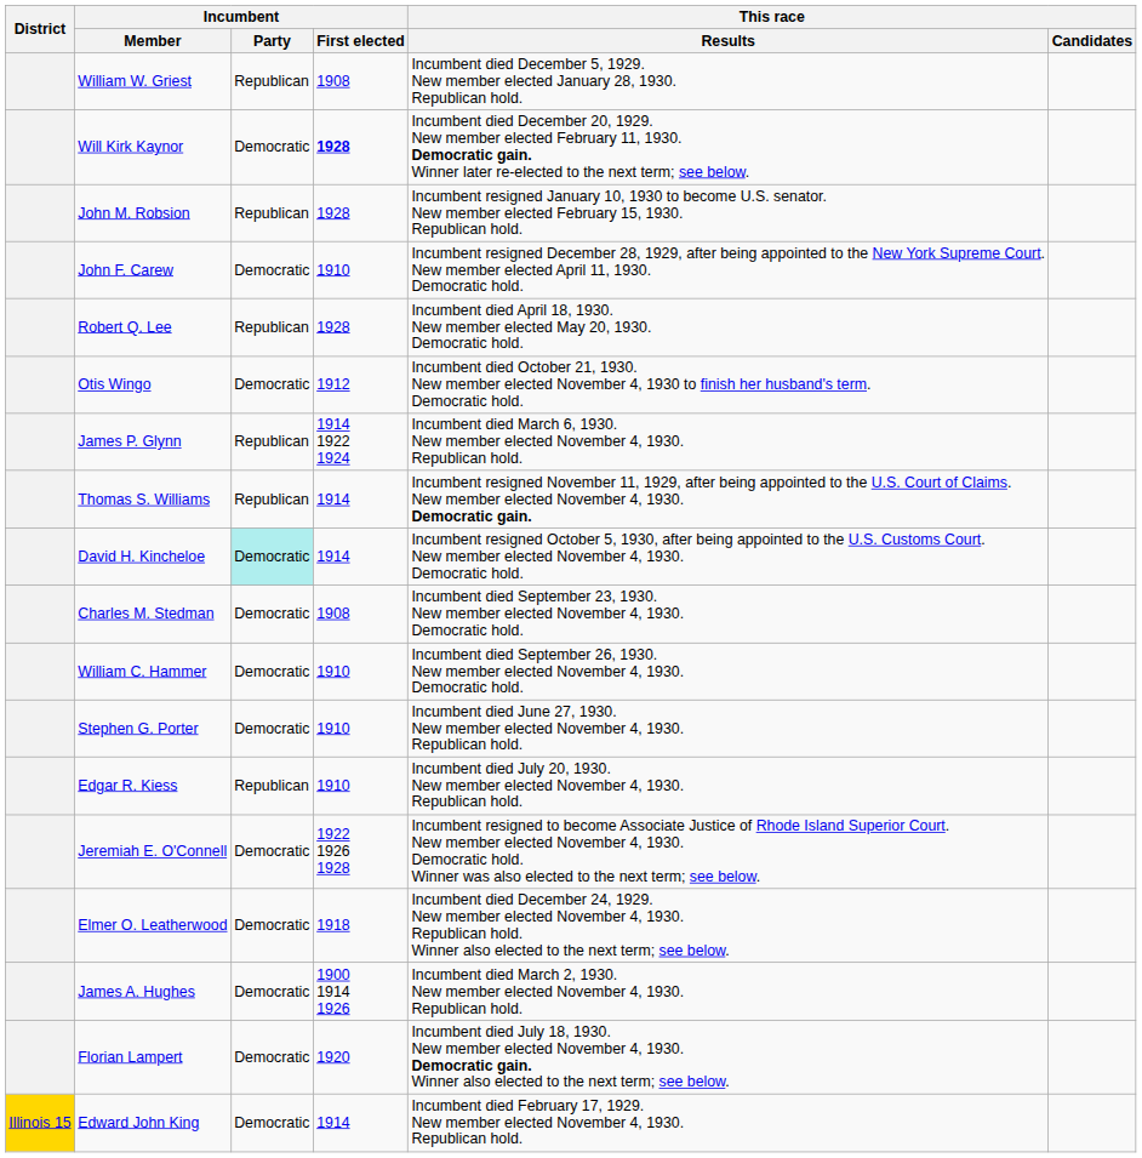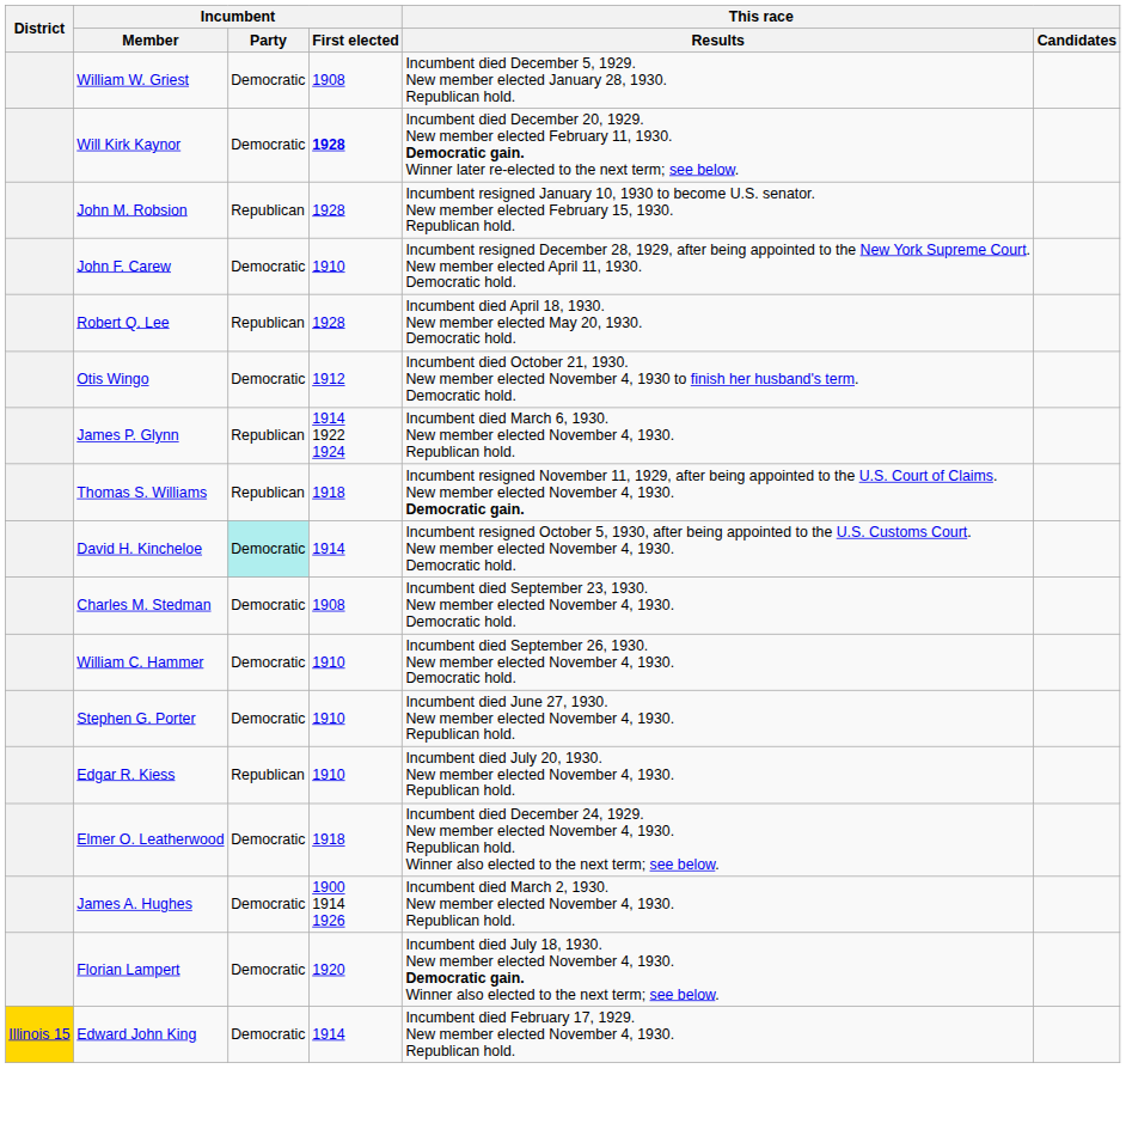William W. Griest | Incumbent / Party: Republican -> Democratic
Thomas S. Williams | Incumbent / First elected: 1914 -> 1918
- row: Jeremiah E. O'Connell | Democratic | 1922 1926 1928 | Incumbent resigned to become Associate Justice of Rhode Island Superior Court. New member elected November 4, 1930. Democratic hold. Winner was also elected to the next term; see below.
